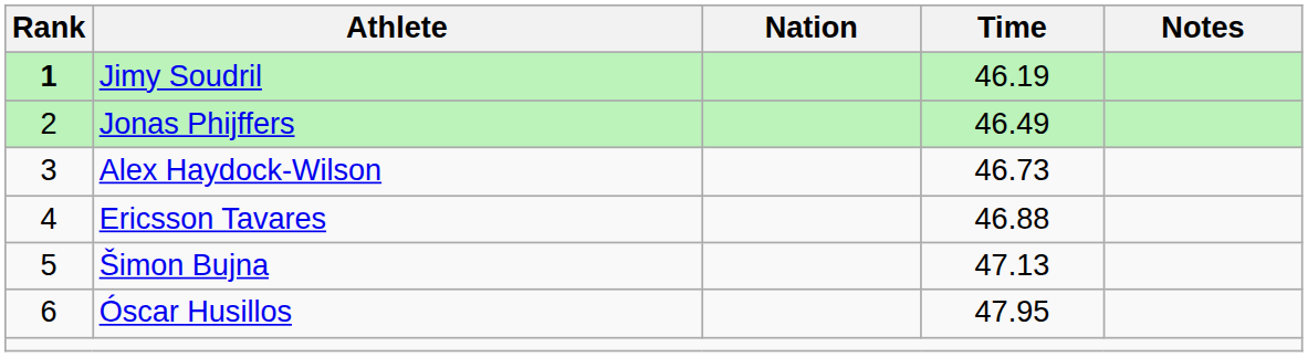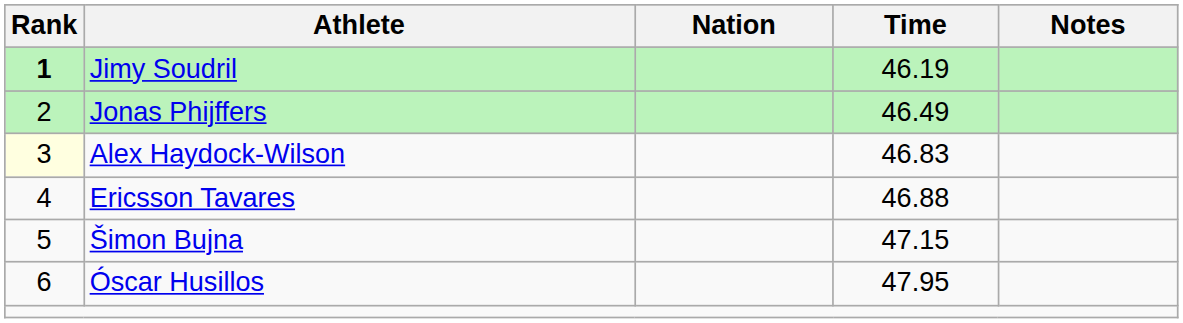Alex Haydock-Wilson | Rank: no background -> lightyellow background
Alex Haydock-Wilson | Time: 46.73 -> 46.83
Šimon Bujna | Time: 47.13 -> 47.15
